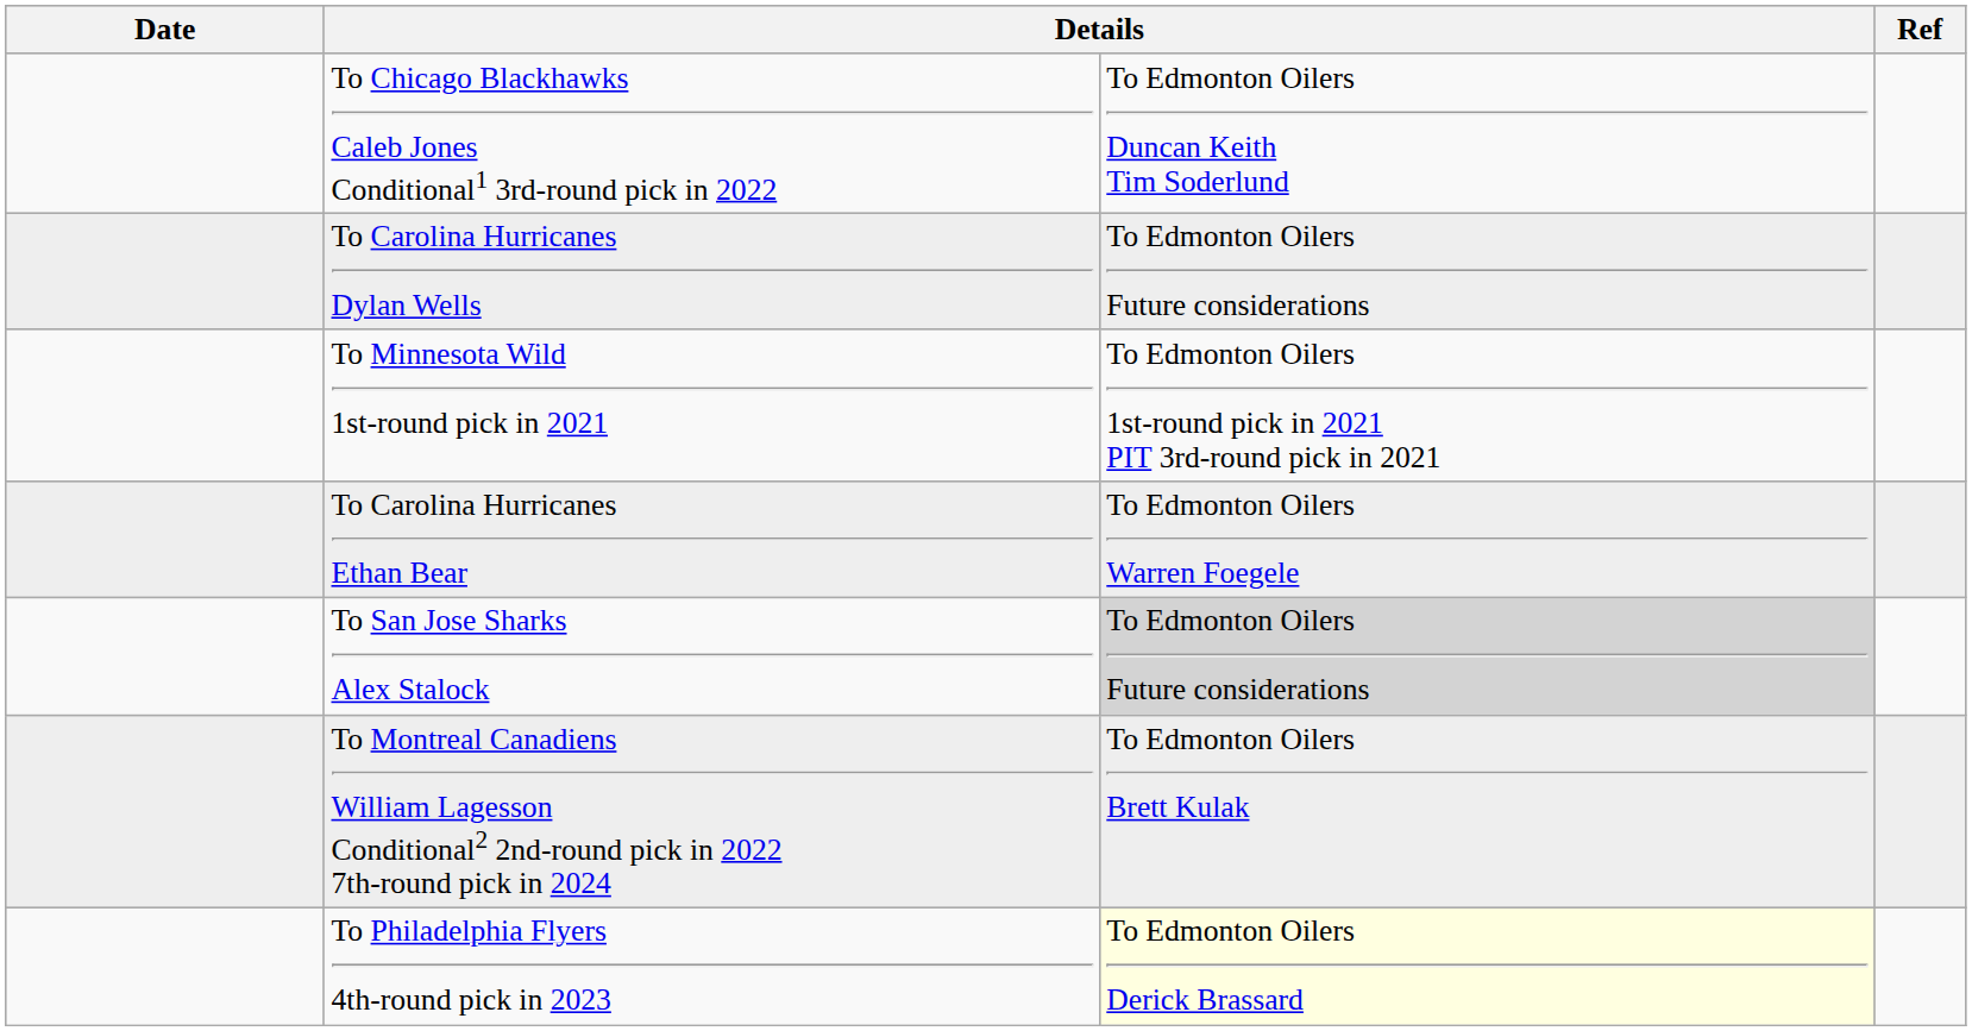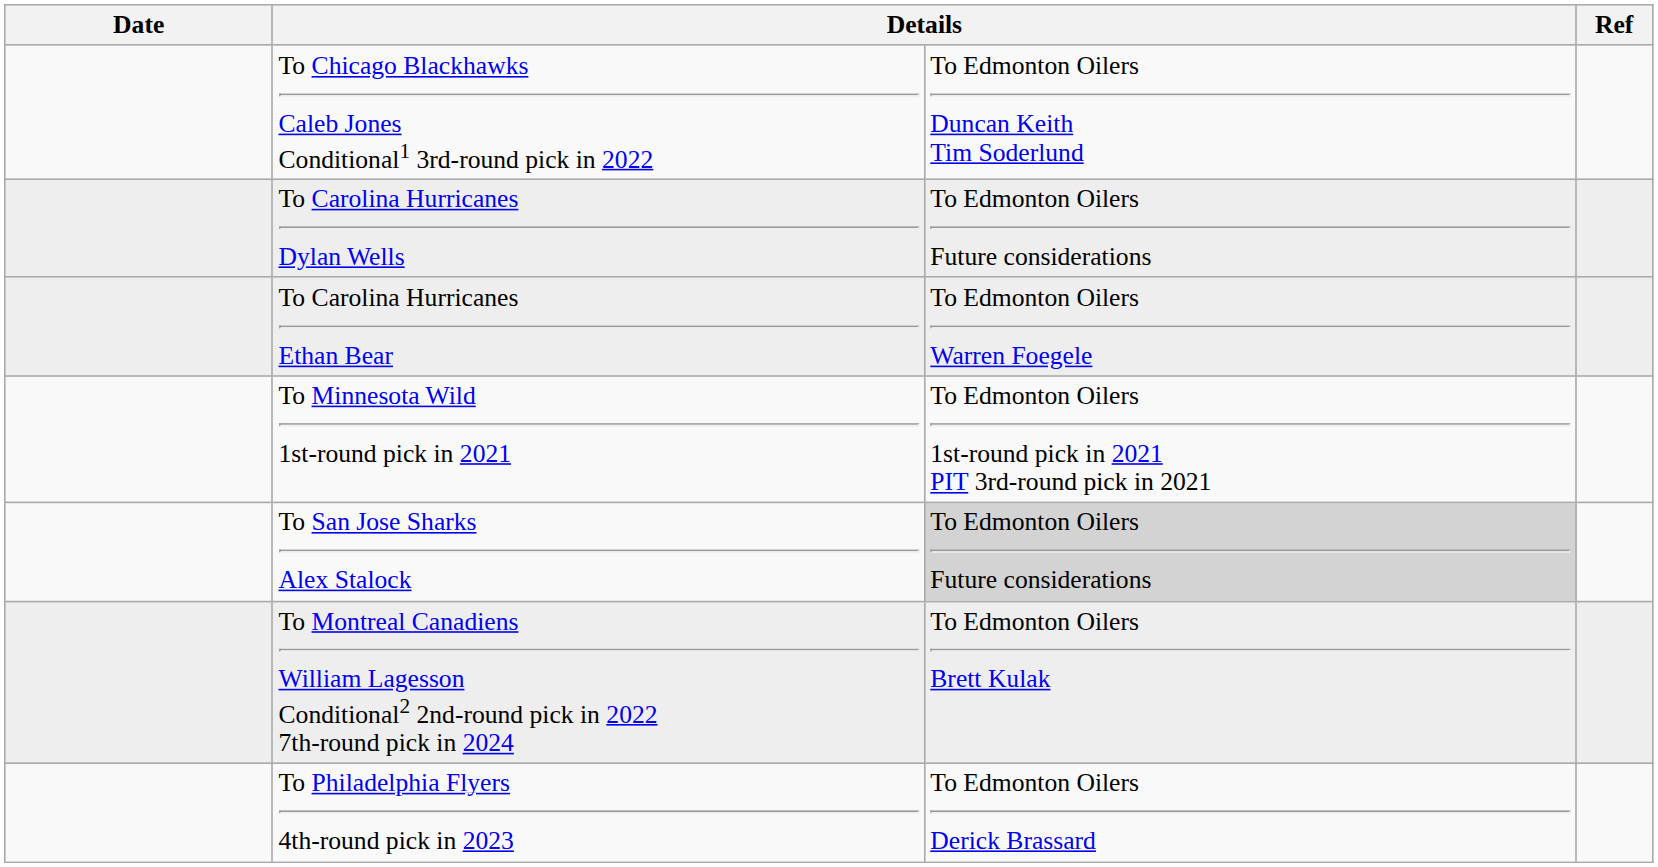rows swapped: To Minnesota Wild 1st-round pick in 2021 <-> To Carolina Hurricanes Ethan Bear
To Philadelphia Flyers 4th-round pick in 2023 | column 3: lightyellow background -> no background
